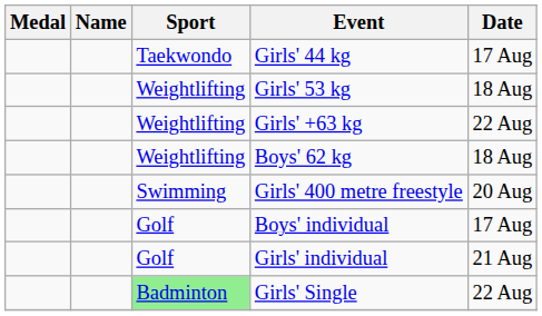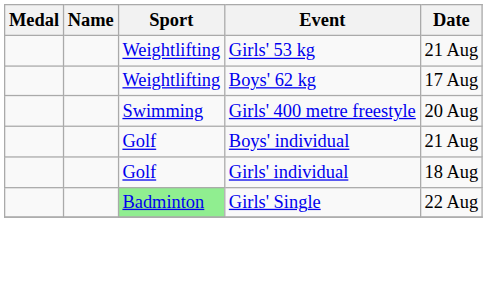- row: Taekwondo | Girls' 44 kg | 17 Aug
Girls' 53 kg | Date: 18 Aug -> 21 Aug
- row: Weightlifting | Girls' +63 kg | 22 Aug
Boys' 62 kg | Date: 18 Aug -> 17 Aug
Boys' individual | Date: 17 Aug -> 21 Aug
Girls' individual | Date: 21 Aug -> 18 Aug
